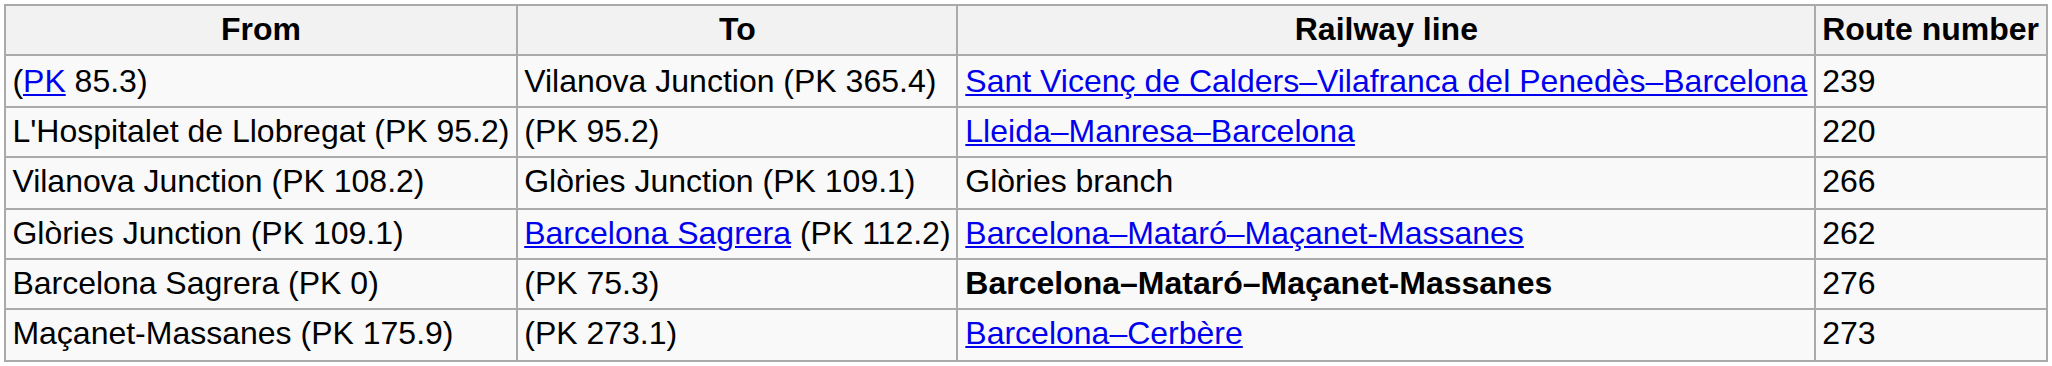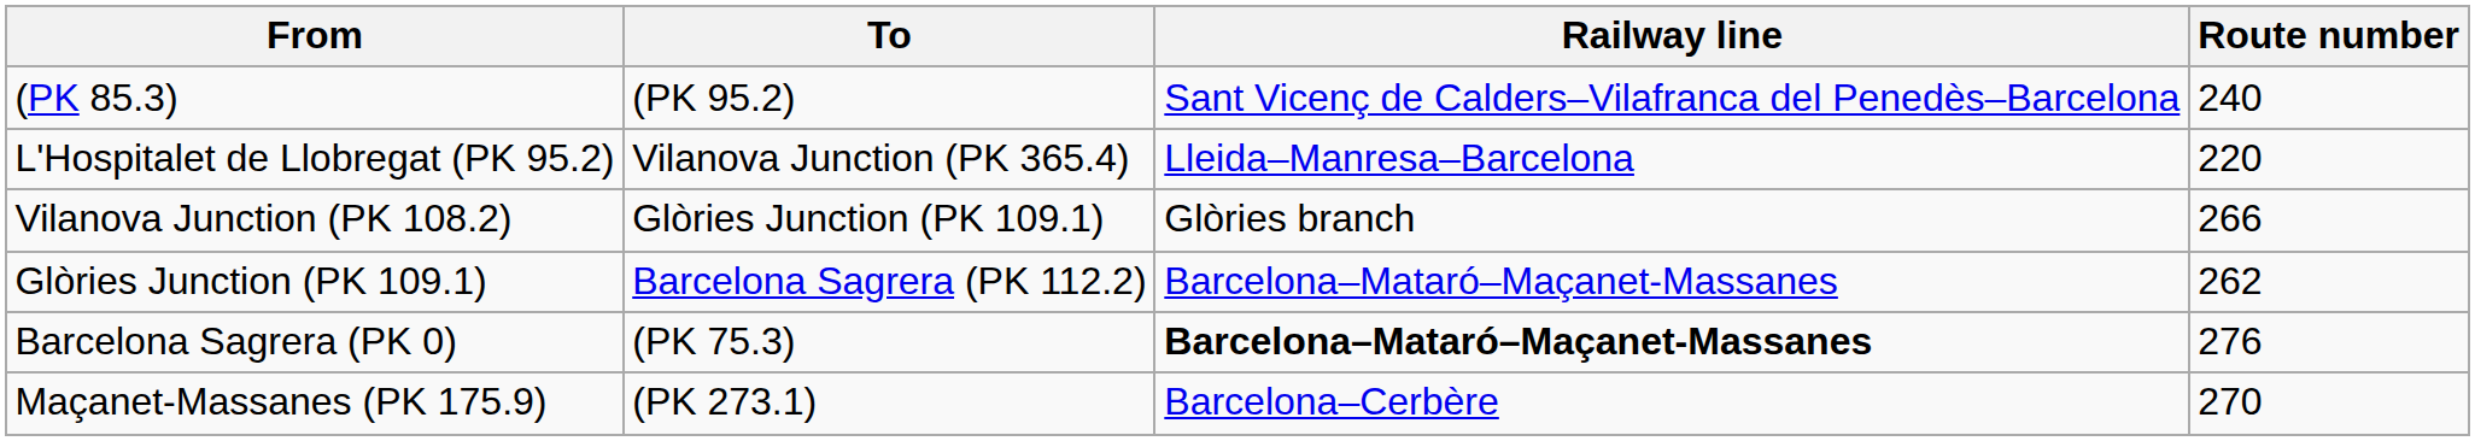(PK 85.3) | To: Vilanova Junction (PK 365.4) -> (PK 95.2)
(PK 85.3) | Route number: 239 -> 240
L'Hospitalet de Llobregat (PK 95.2) | To: (PK 95.2) -> Vilanova Junction (PK 365.4)
Maçanet-Massanes (PK 175.9) | Route number: 273 -> 270
